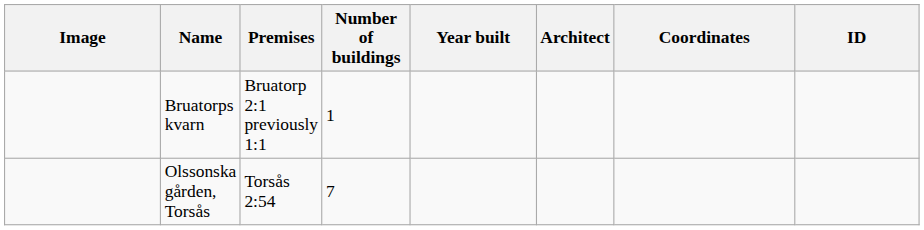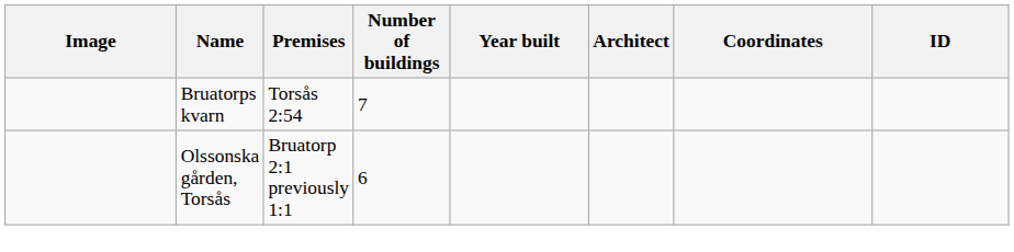Bruatorps kvarn | Premises: Bruatorp 2:1 previously 1:1 -> Torsås 2:54
Bruatorps kvarn | Number of buildings: 1 -> 7
Olssonska gården, Torsås | Premises: Torsås 2:54 -> Bruatorp 2:1 previously 1:1
Olssonska gården, Torsås | Number of buildings: 7 -> 6
